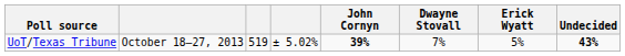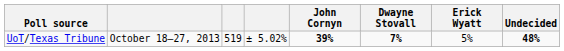UoT/Texas Tribune | Dwayne Stovall: normal -> bold
UoT/Texas Tribune | Undecided: 43% -> 48%
